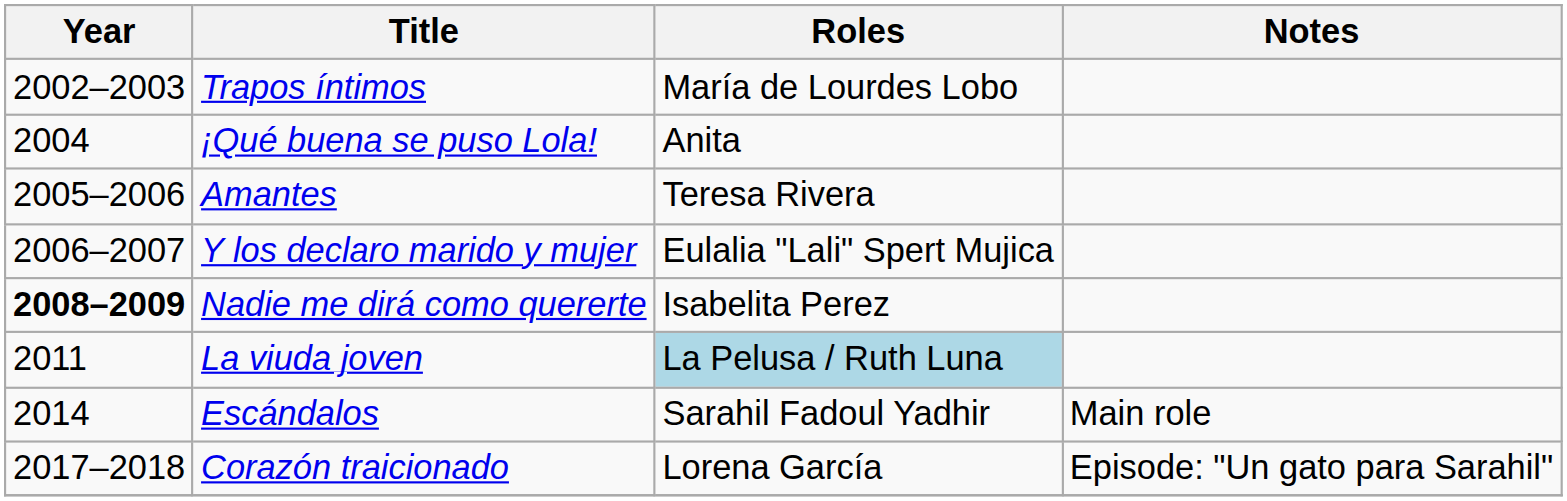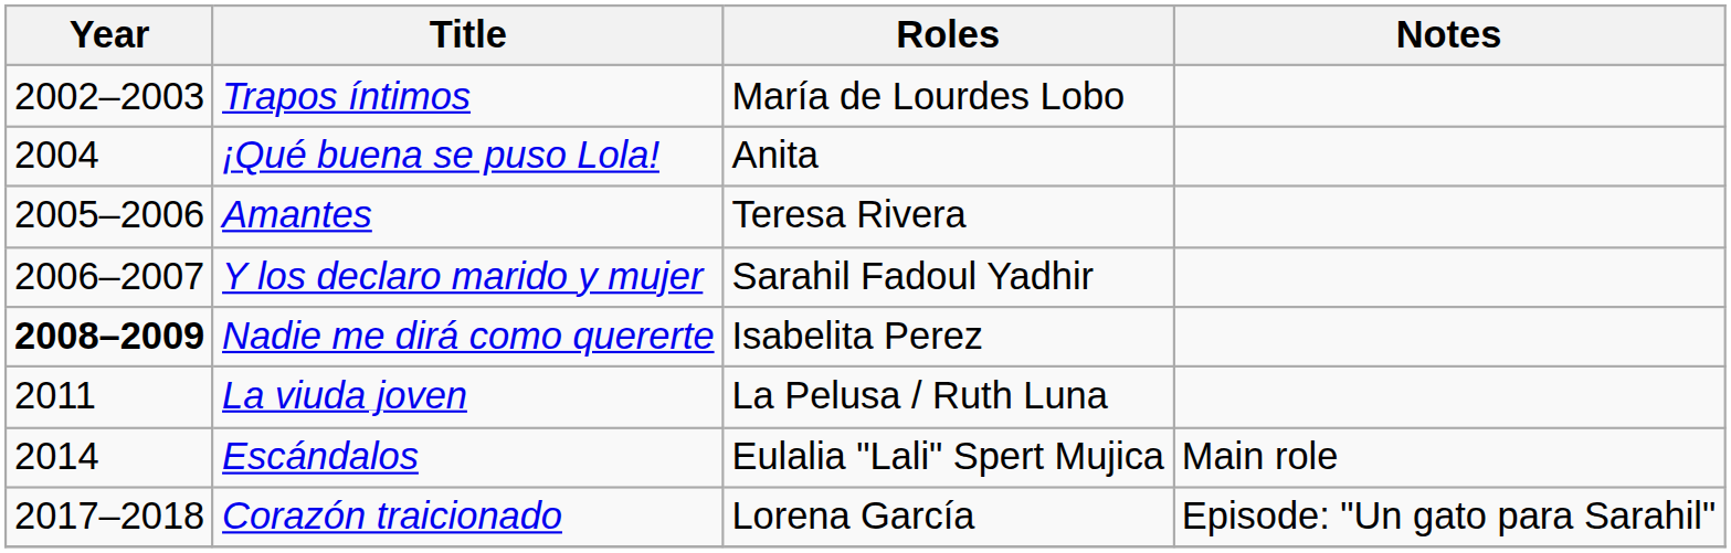Y los declaro marido y mujer | Roles: Eulalia "Lali" Spert Mujica -> Sarahil Fadoul Yadhir
La viuda joven | Roles: lightblue background -> no background
Escándalos | Roles: Sarahil Fadoul Yadhir -> Eulalia "Lali" Spert Mujica
